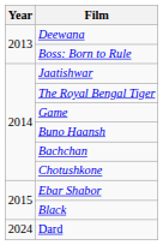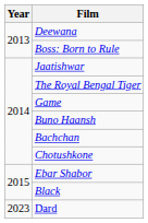Dard | Year: 2024 -> 2023
